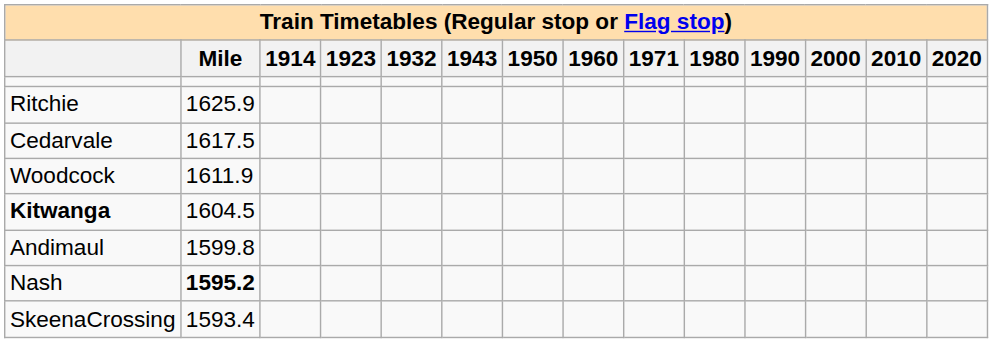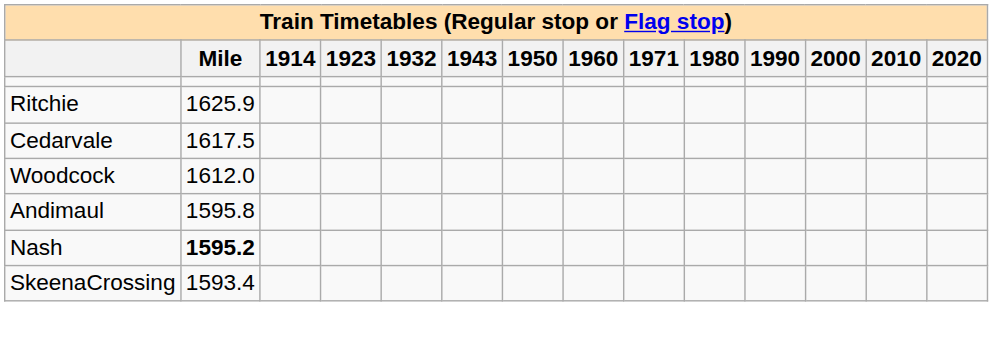Woodcock | Mile: 1611.9 -> 1612.0
- row: Kitwanga | 1604.5
Andimaul | Mile: 1599.8 -> 1595.8
